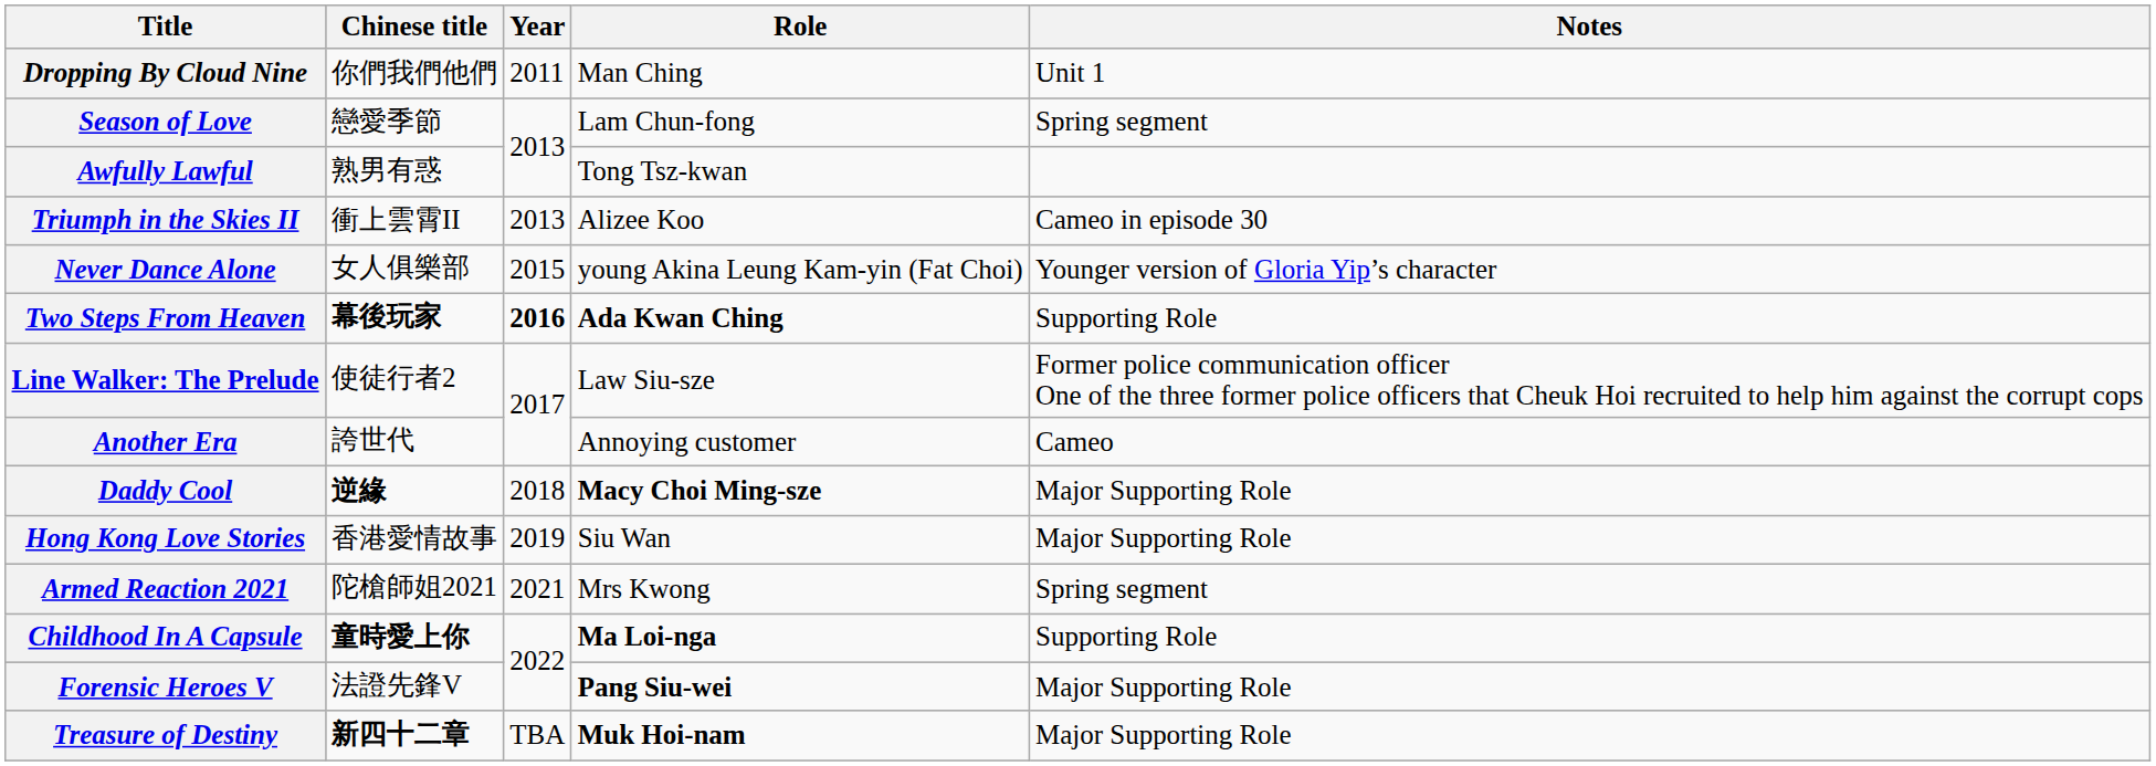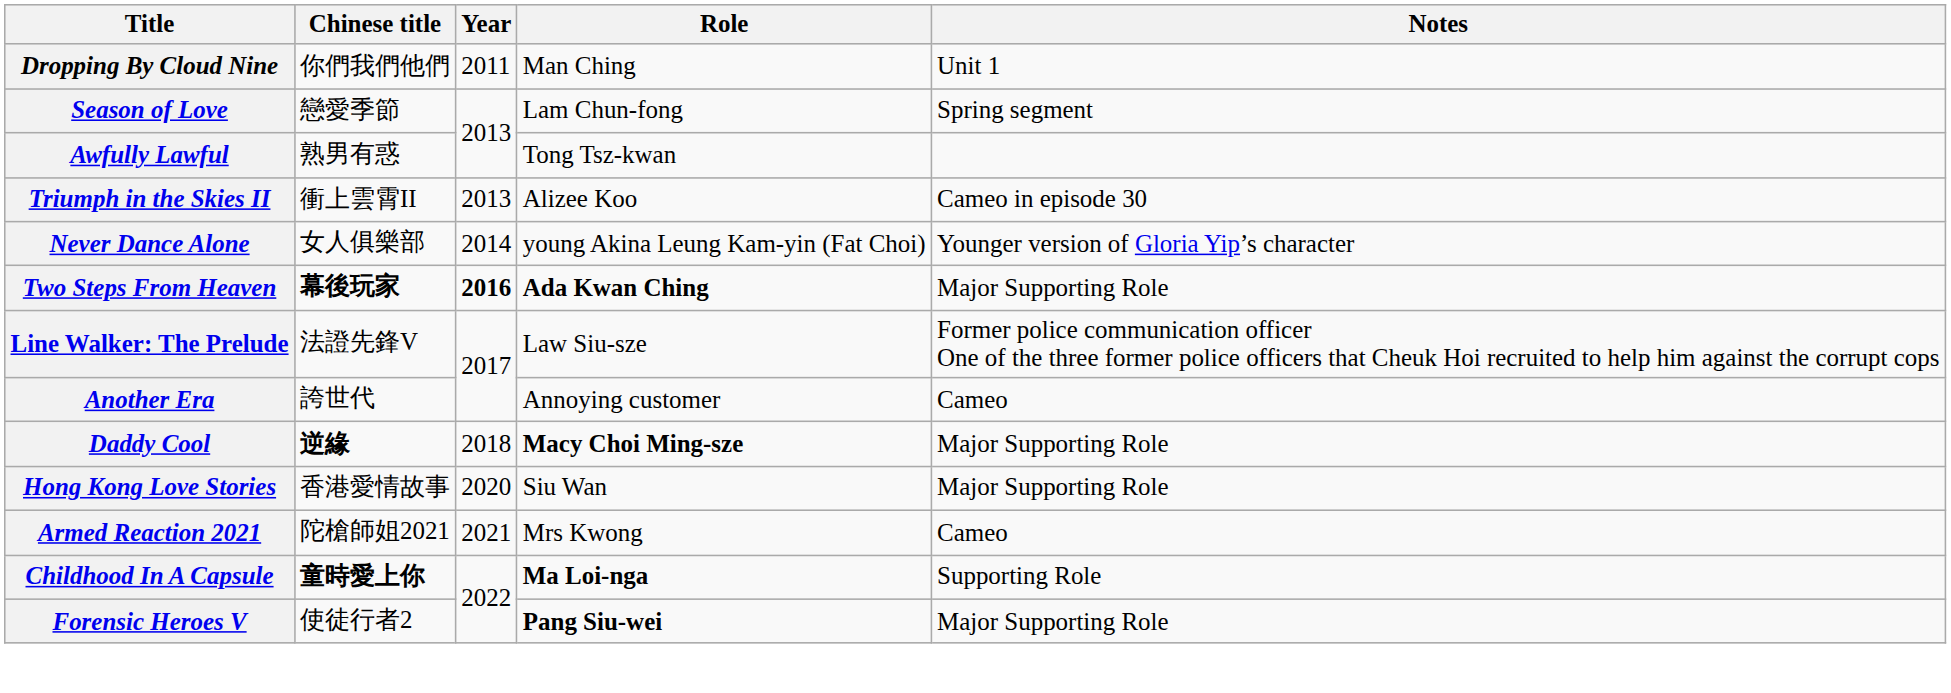Never Dance Alone | Year: 2015 -> 2014
Two Steps From Heaven | Notes: Supporting Role -> Major Supporting Role
Line Walker: The Prelude | Chinese title: 使徒行者2 -> 法證先鋒V
Hong Kong Love Stories | Year: 2019 -> 2020
Armed Reaction 2021 | Notes: Spring segment -> Cameo
Forensic Heroes V | Chinese title: 法證先鋒V -> 使徒行者2
- row: Treasure of Destiny | 新四十二章 | TBA | Muk Hoi-nam | Major Supporting Role
